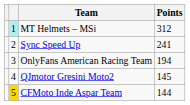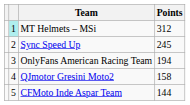Sync Speed Up | Points: 241 -> 245
QJmotor Gresini Moto2 | Points: 145 -> 158
CFMoto Inde Aspar Team | column 2: gold background -> no background
